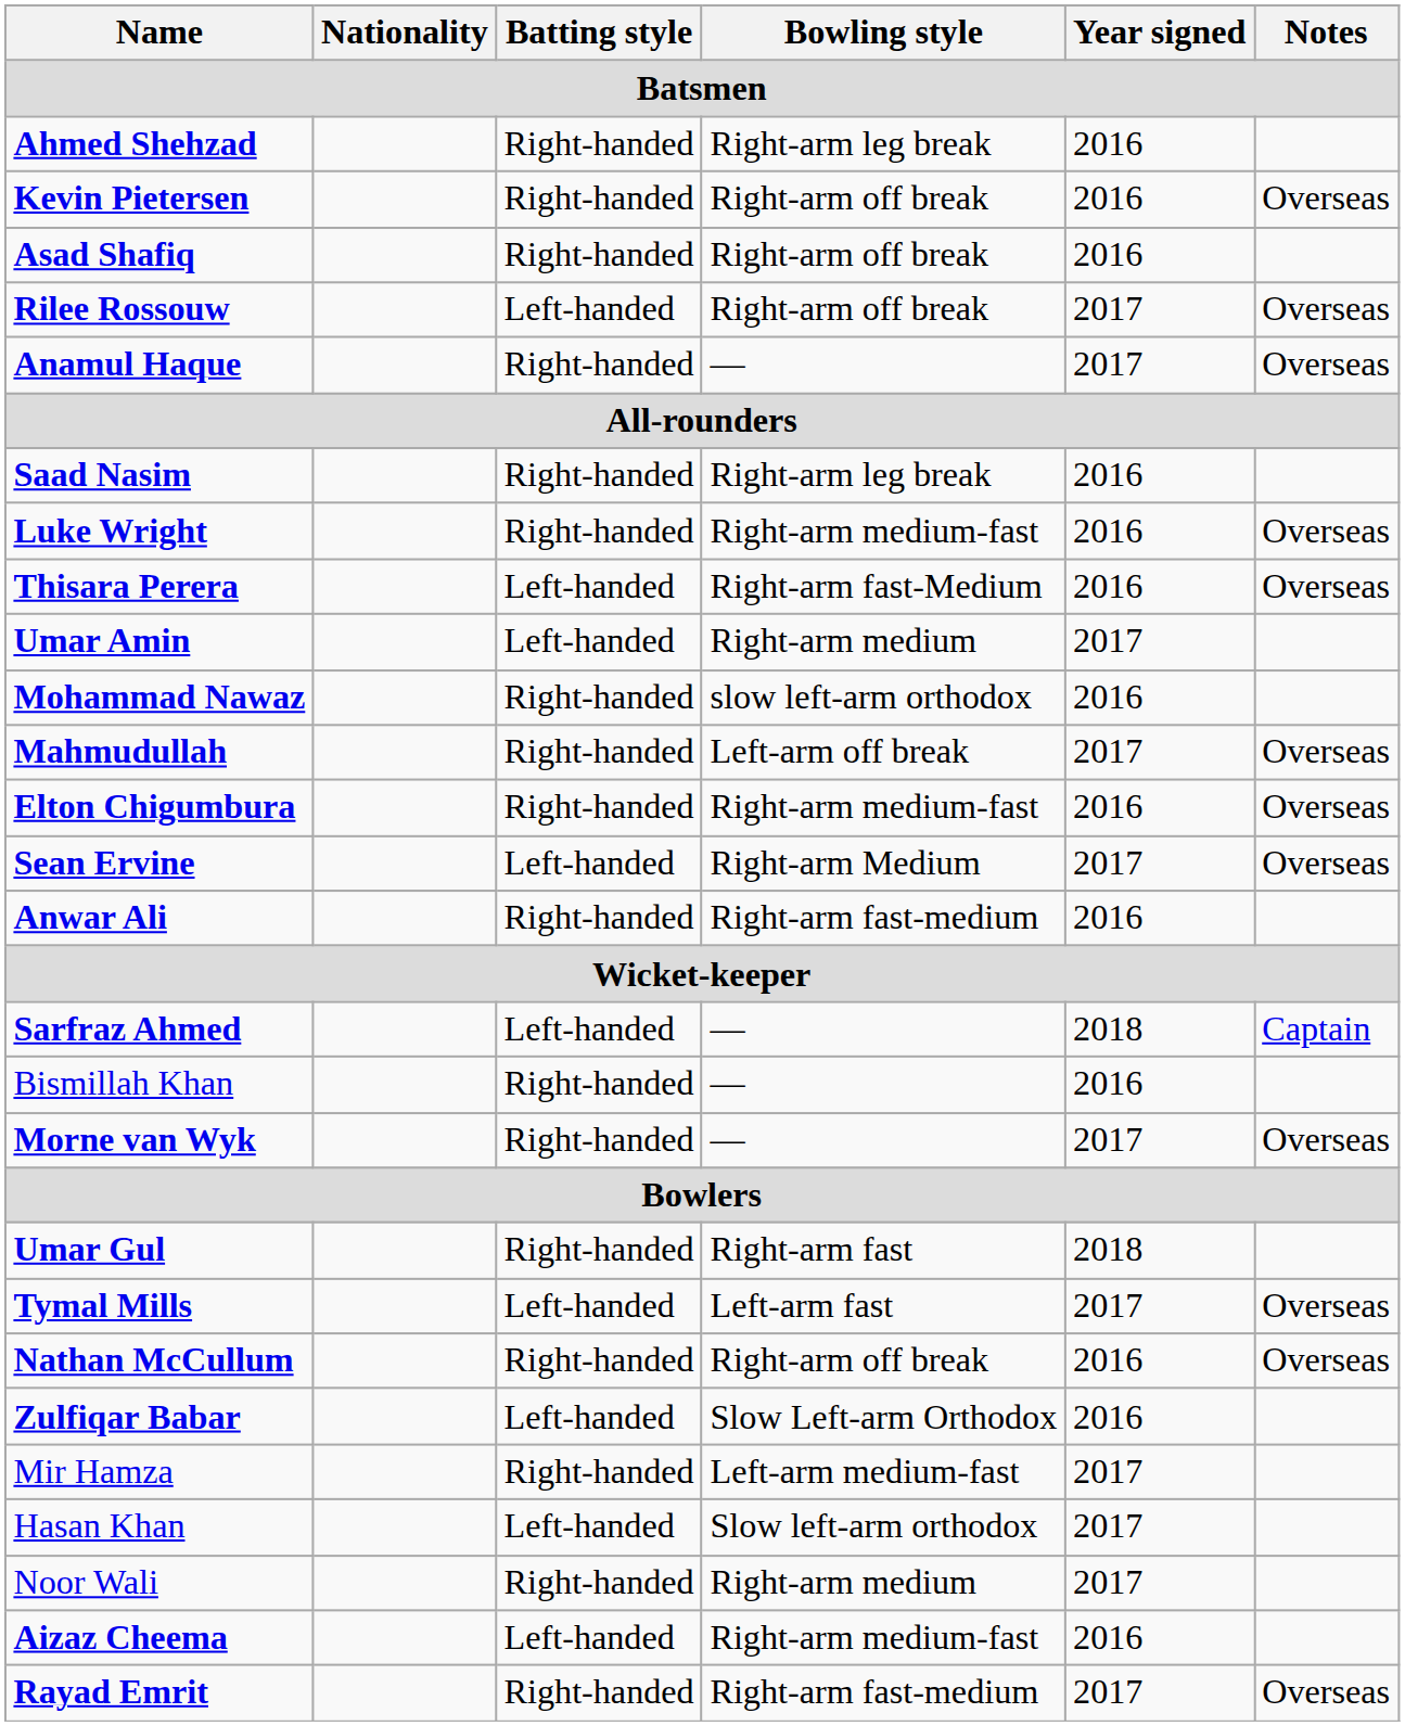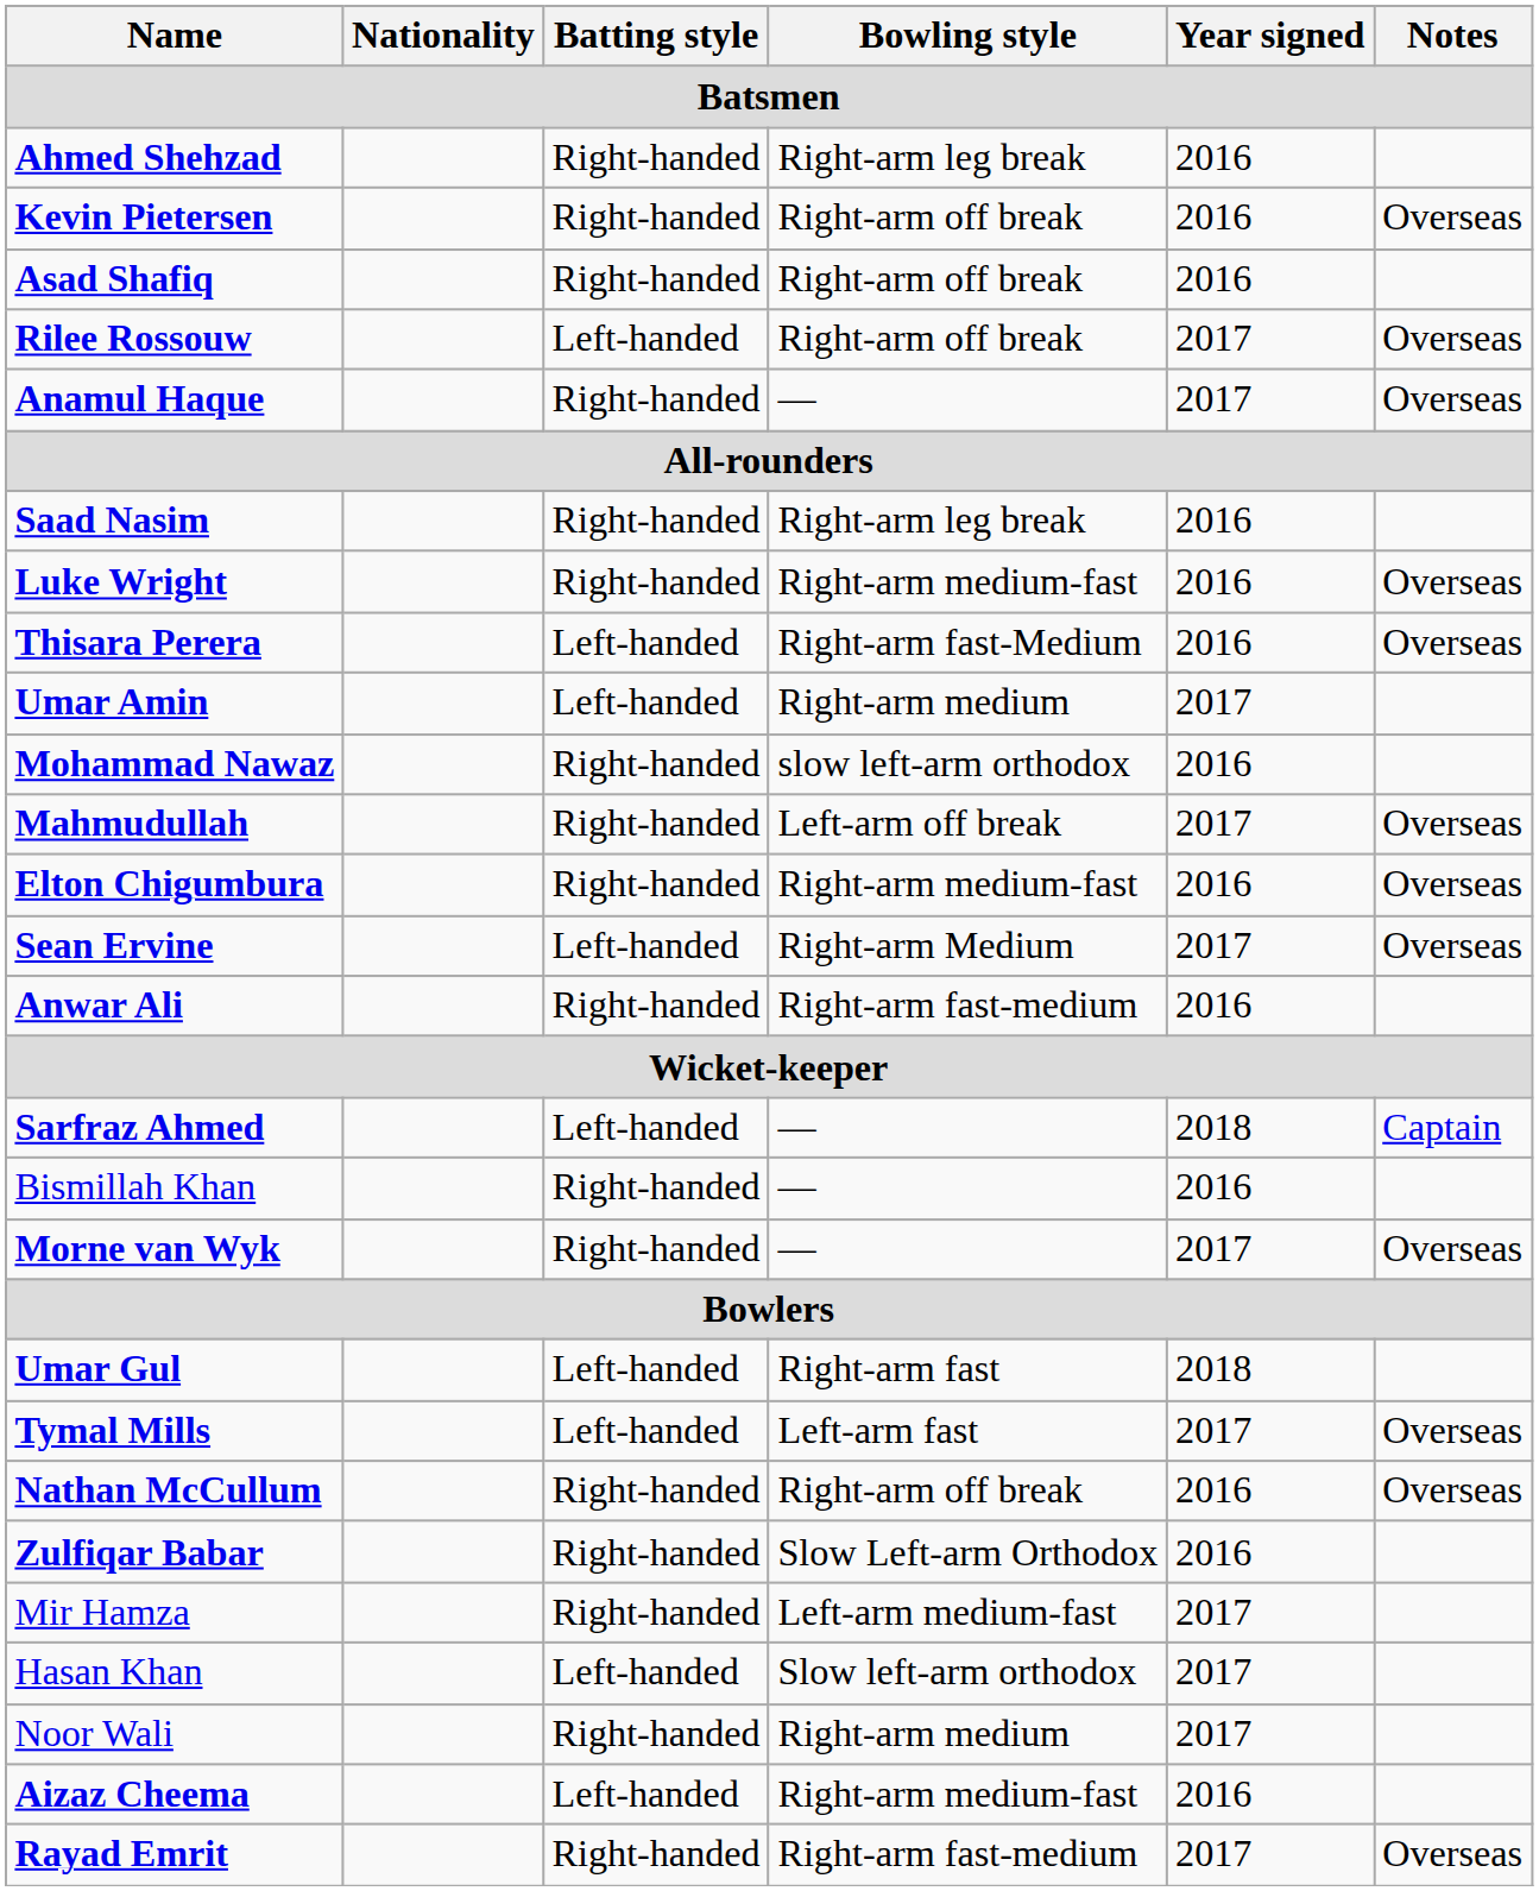Umar Gul | Batting style: Right-handed -> Left-handed
Zulfiqar Babar | Batting style: Left-handed -> Right-handed
